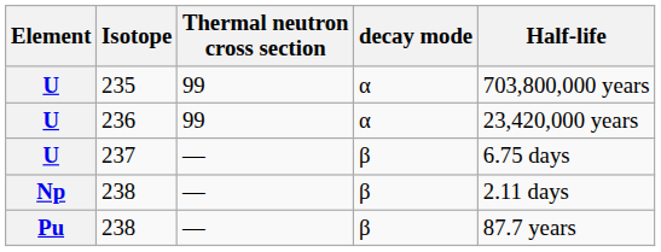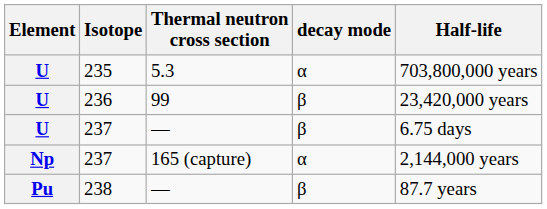235 | Thermal neutron cross section: 99 -> 5.3
236 | decay mode: α -> β
+ row: Np | 237 | 165 (capture) | α | 2,144,000 years
- row: Np | 238 | — | β | 2.11 days
